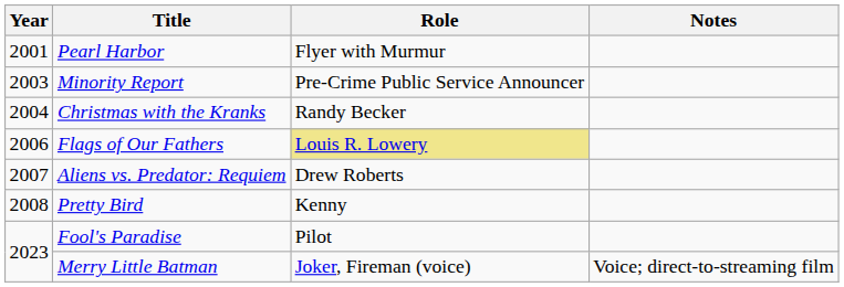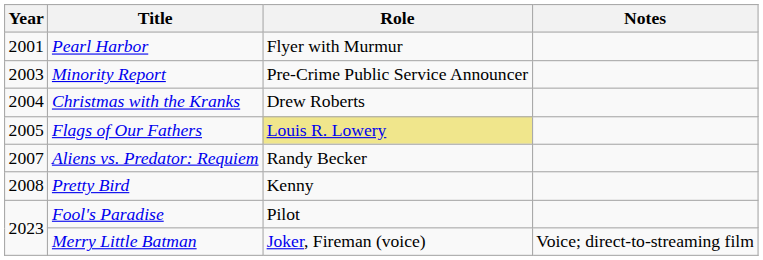Christmas with the Kranks | Role: Randy Becker -> Drew Roberts
Flags of Our Fathers | Year: 2006 -> 2005
Aliens vs. Predator: Requiem | Role: Drew Roberts -> Randy Becker
